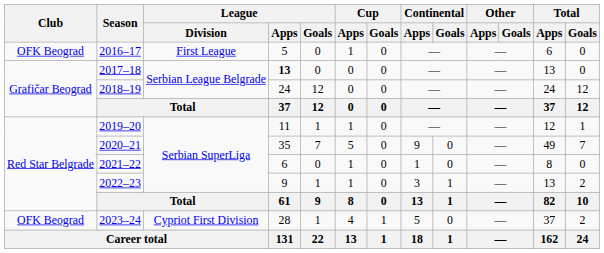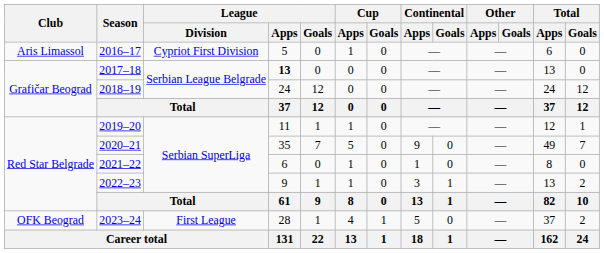2016–17 | Club: OFK Beograd -> Aris Limassol
2016–17 | League / Division: First League -> Cypriot First Division
2023–24 | League / Division: Cypriot First Division -> First League
